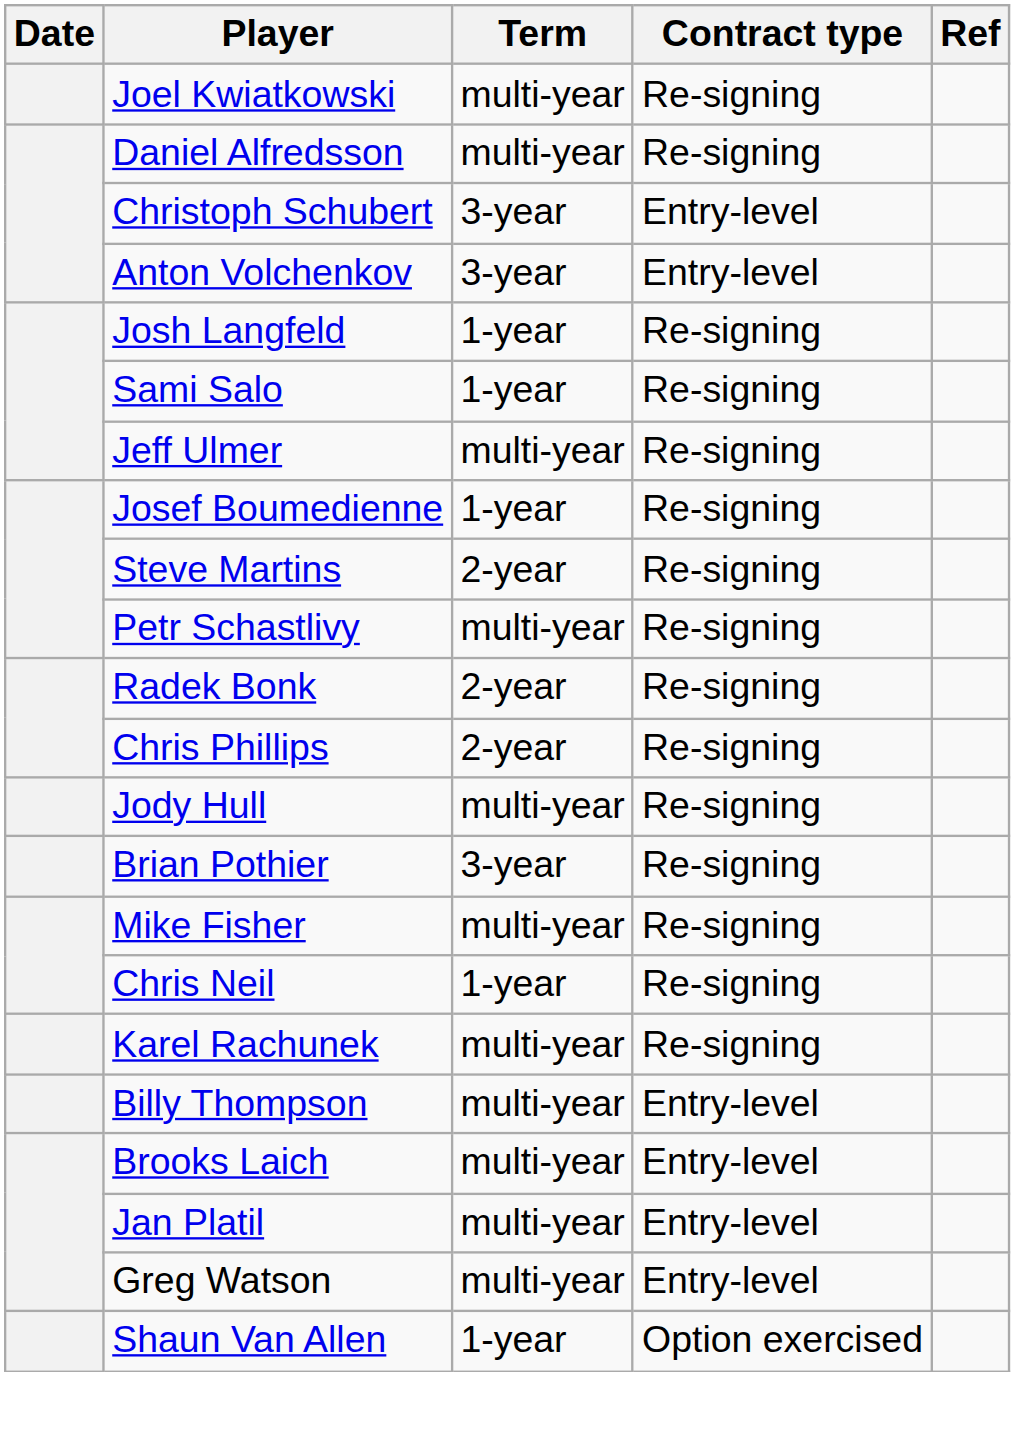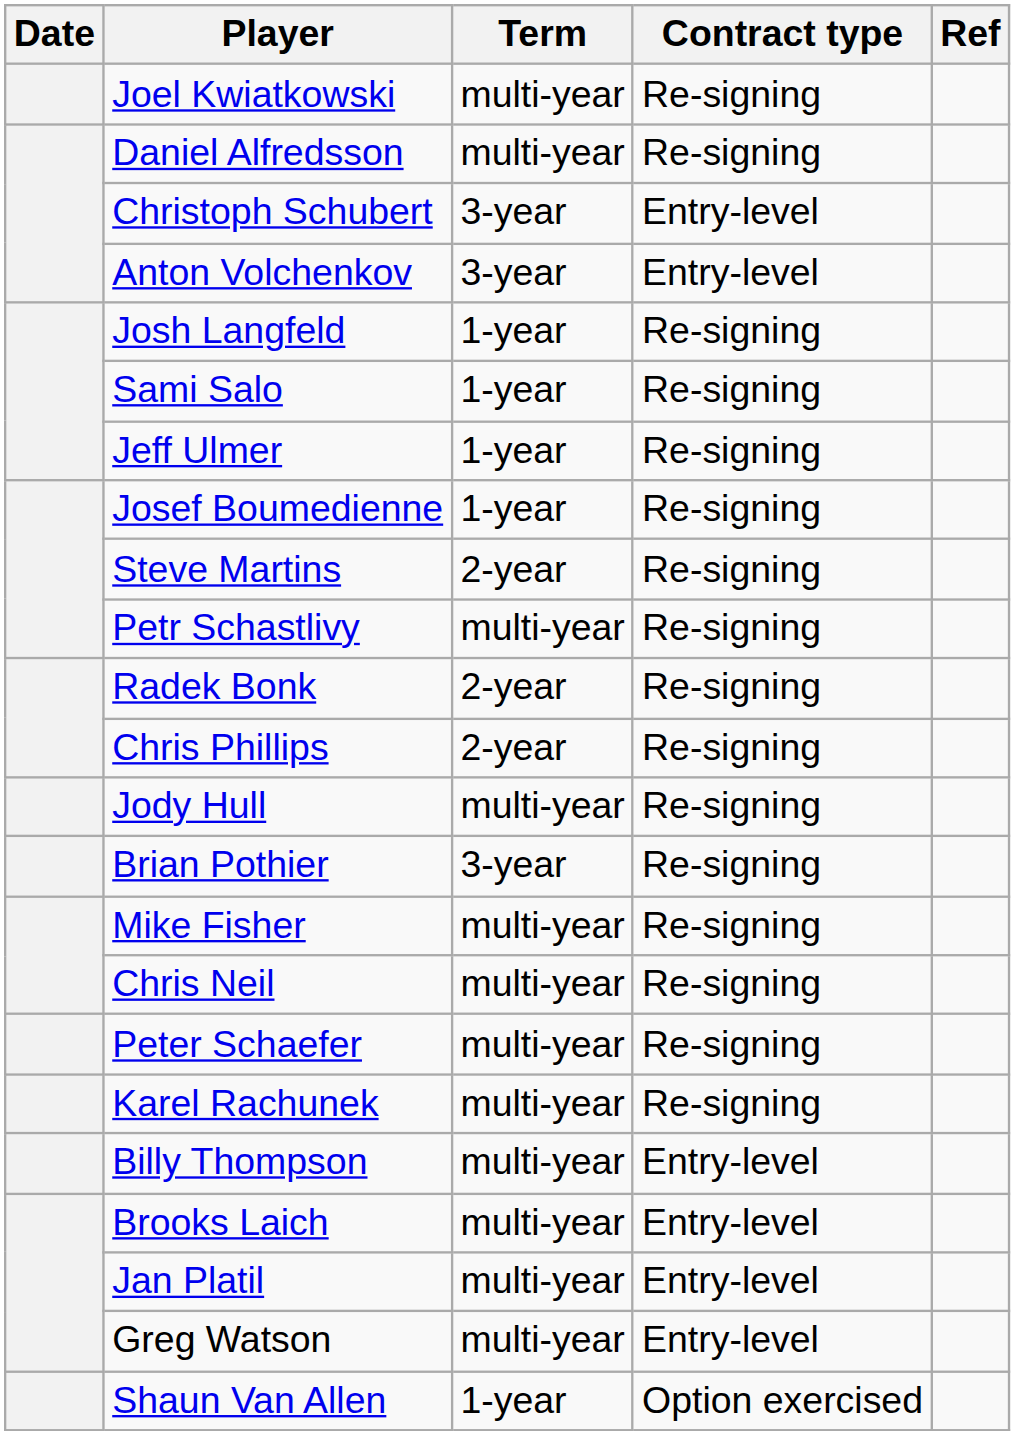Jeff Ulmer | Term: multi-year -> 1-year
Chris Neil | Term: 1-year -> multi-year
+ row: Peter Schaefer | multi-year | Re-signing
